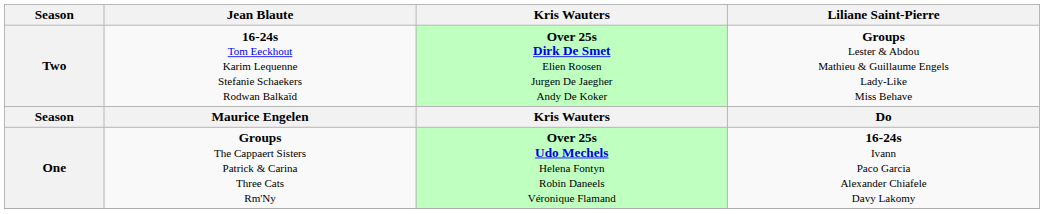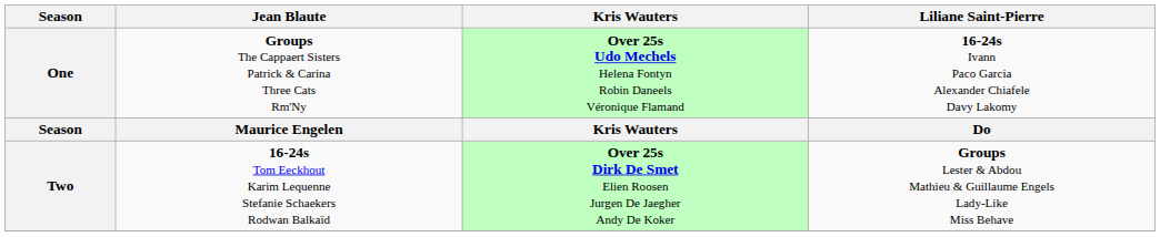rows swapped: One <-> Two
